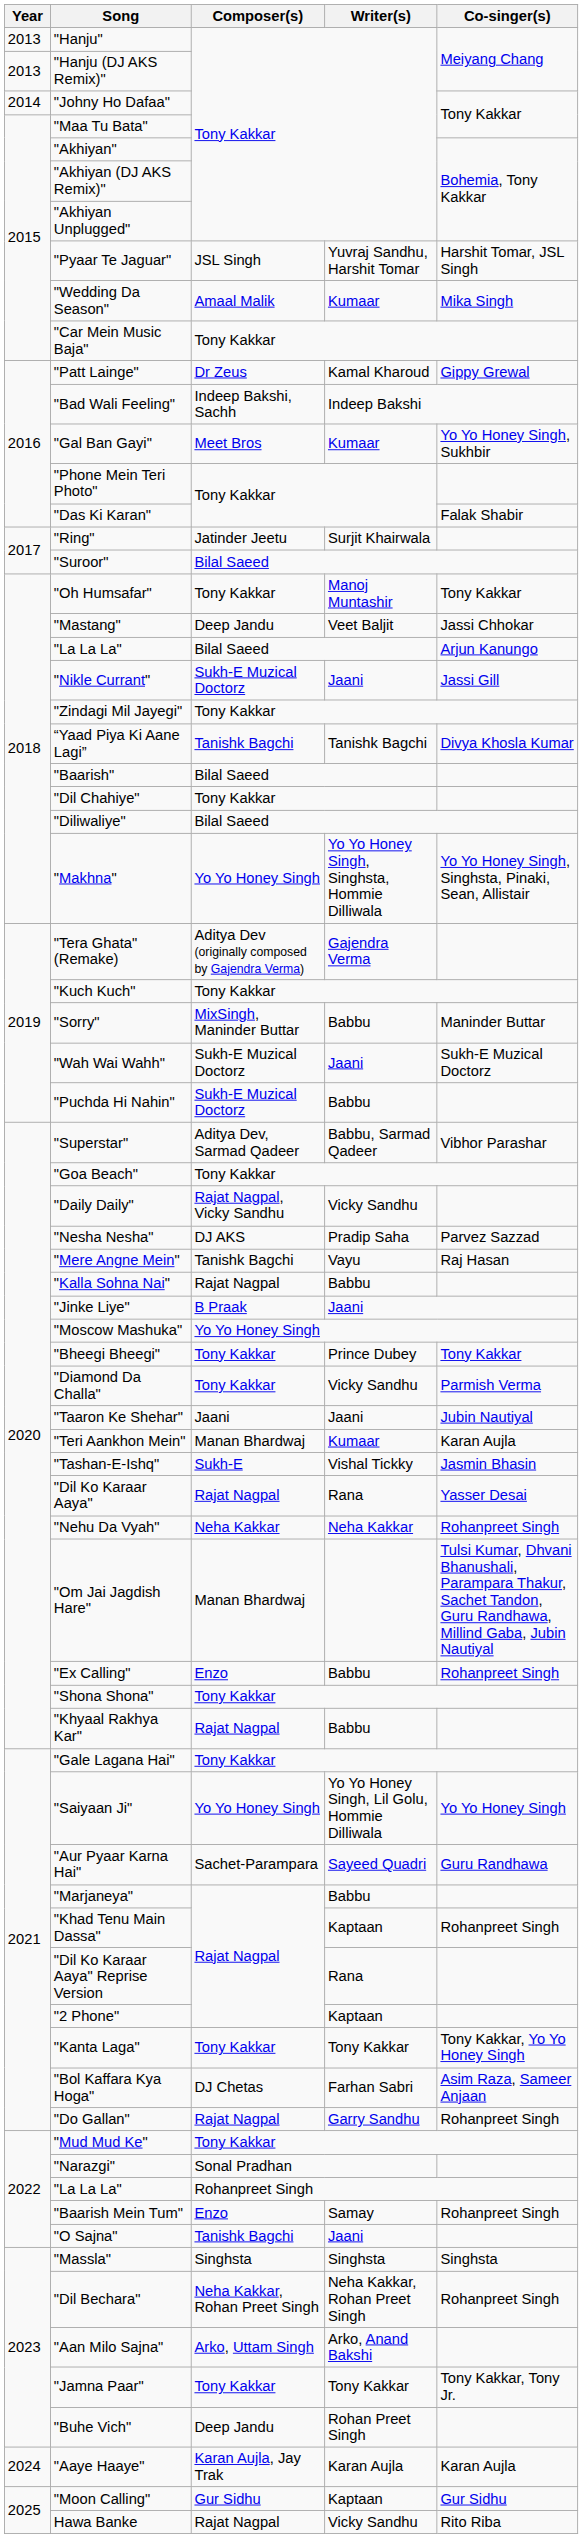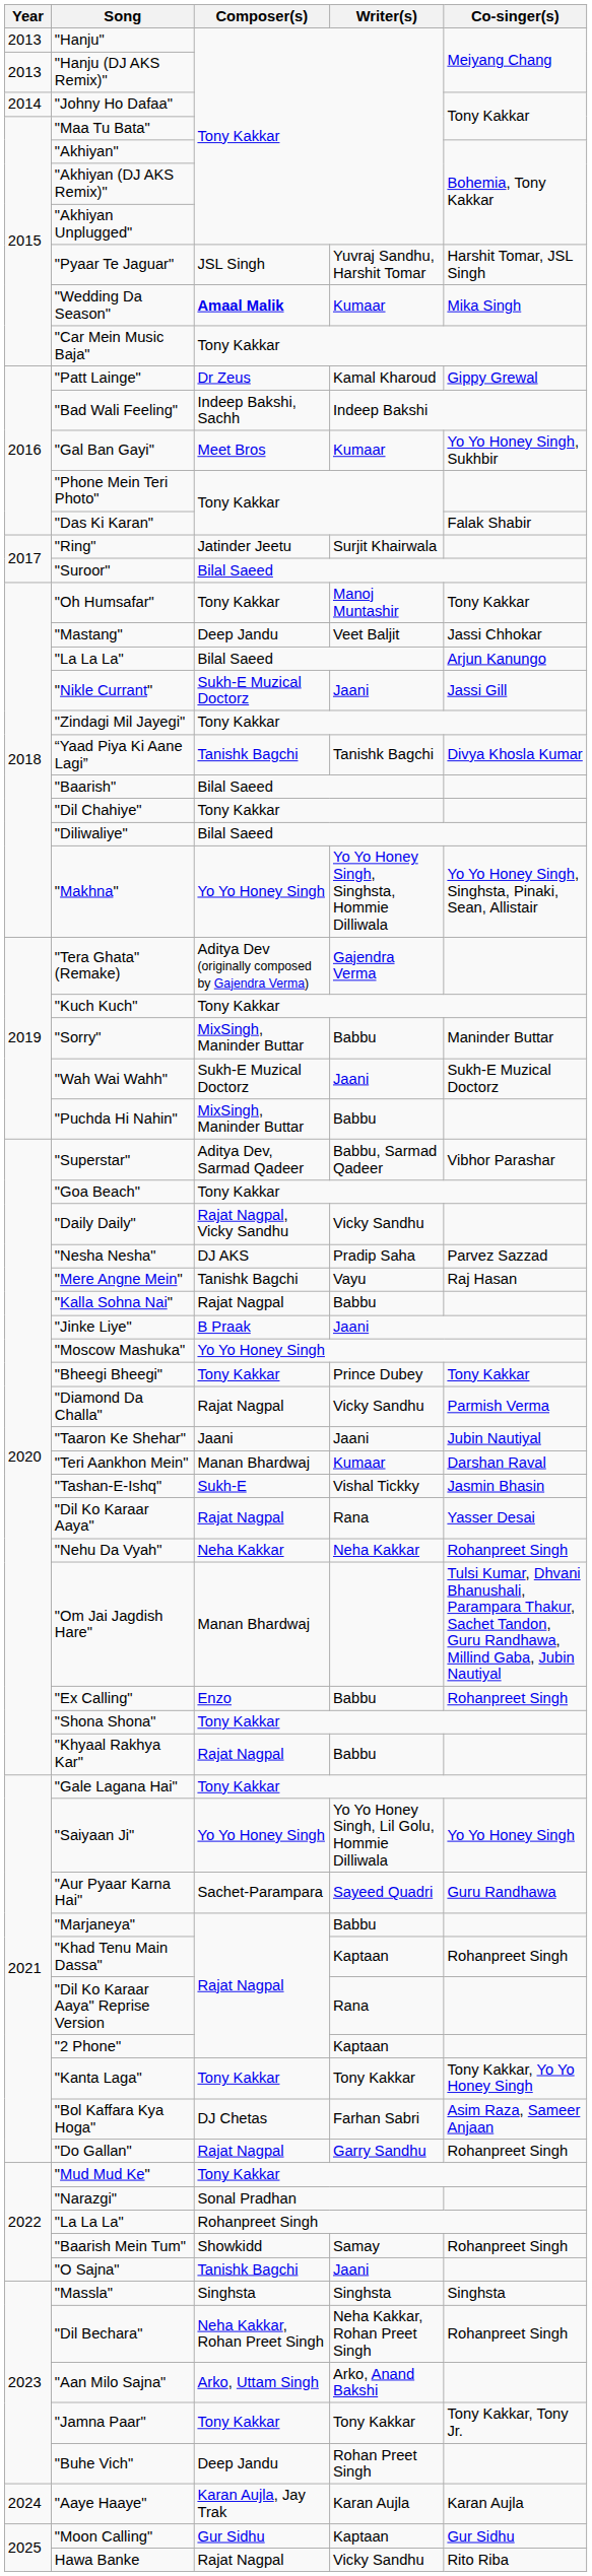"Wedding Da Season" | Composer(s): normal -> bold
"Puchda Hi Nahin" | Composer(s): Sukh-E Muzical Doctorz -> MixSingh, Maninder Buttar
"Diamond Da Challa" | Composer(s): Tony Kakkar -> Rajat Nagpal
"Teri Aankhon Mein" | Co-singer(s): Karan Aujla -> Darshan Raval
"Baarish Mein Tum" | Composer(s): Enzo -> Showkidd
